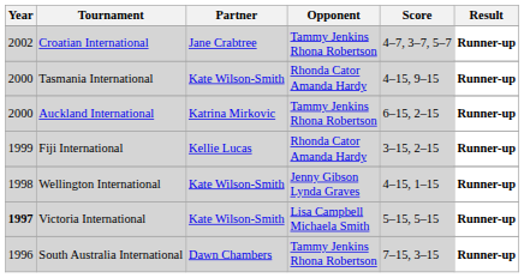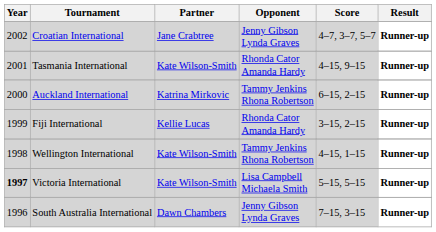Croatian International | Opponent: Tammy Jenkins Rhona Robertson -> Jenny Gibson Lynda Graves
Tasmania International | Year: 2000 -> 2001
Wellington International | Opponent: Jenny Gibson Lynda Graves -> Tammy Jenkins Rhona Robertson
South Australia International | Opponent: Tammy Jenkins Rhona Robertson -> Jenny Gibson Lynda Graves
